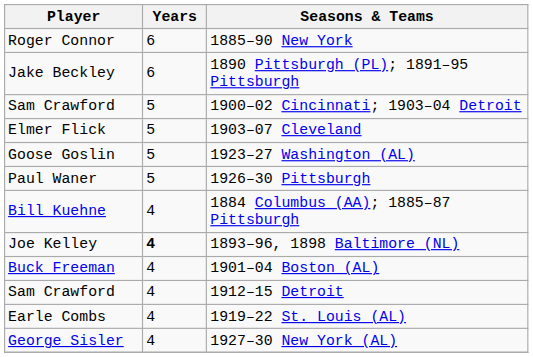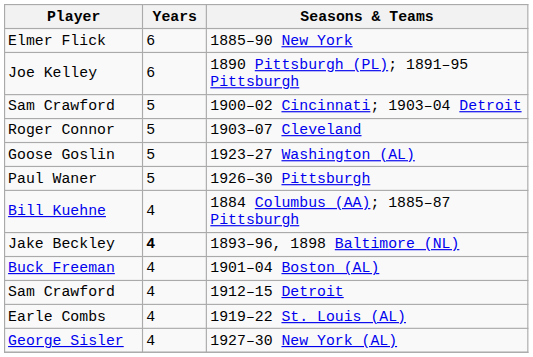1885–90 New York | Player: Roger Connor -> Elmer Flick
1890 Pittsburgh (PL); 1891–95 Pittsburgh | Player: Jake Beckley -> Joe Kelley
1903–07 Cleveland | Player: Elmer Flick -> Roger Connor
1893–96, 1898 Baltimore (NL) | Player: Joe Kelley -> Jake Beckley
